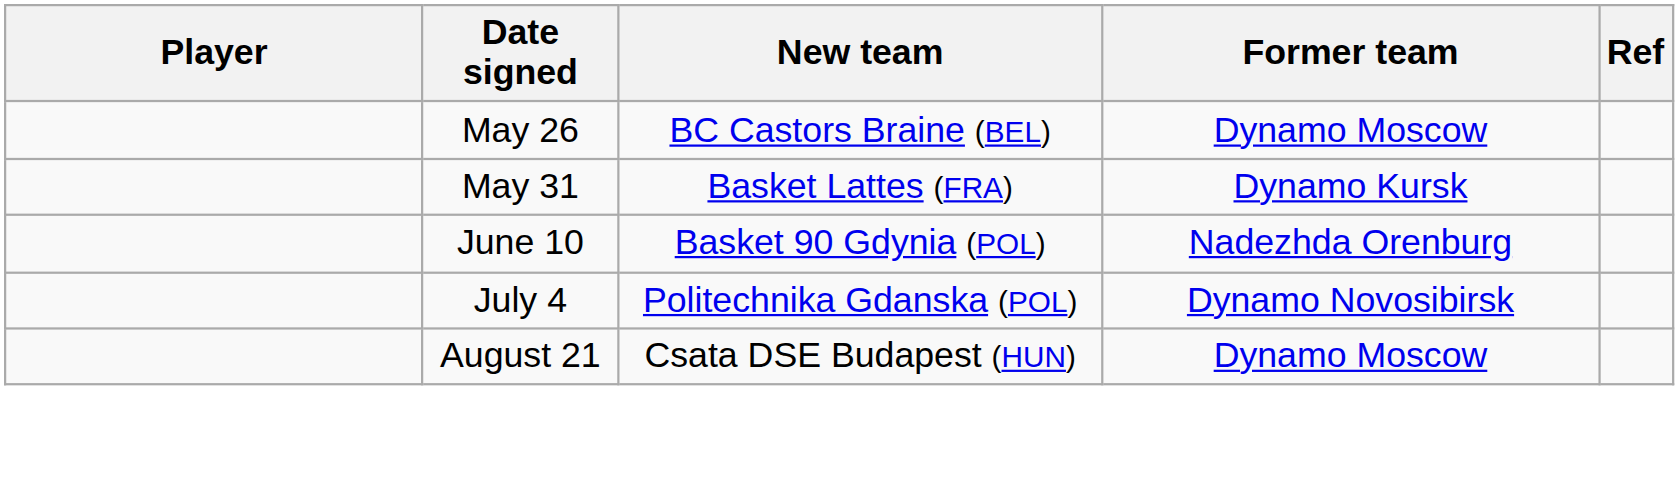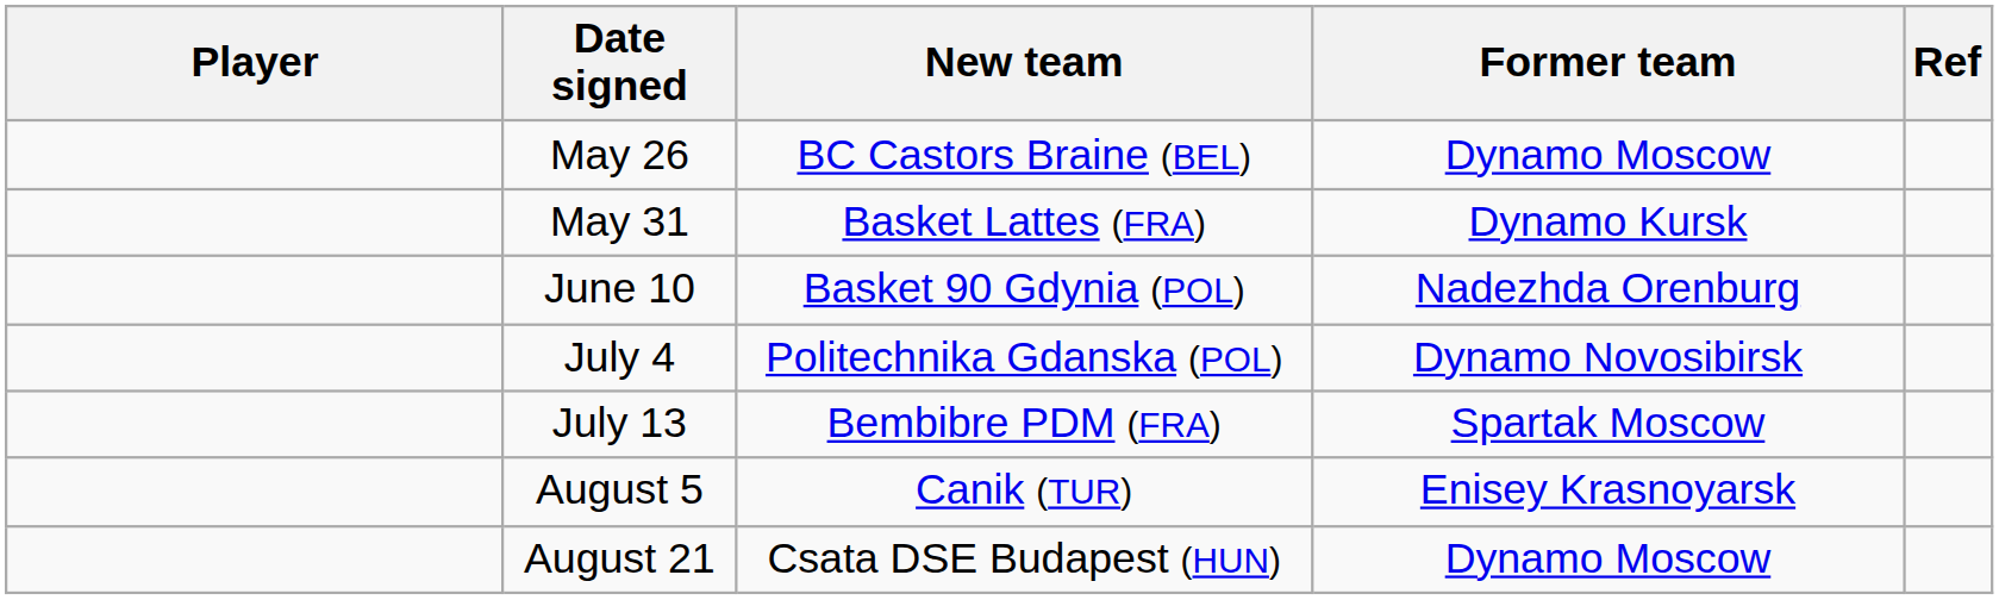+ row: July 13 | Bembibre PDM (FRA) | Spartak Moscow
+ row: August 5 | Canik (TUR) | Enisey Krasnoyarsk
